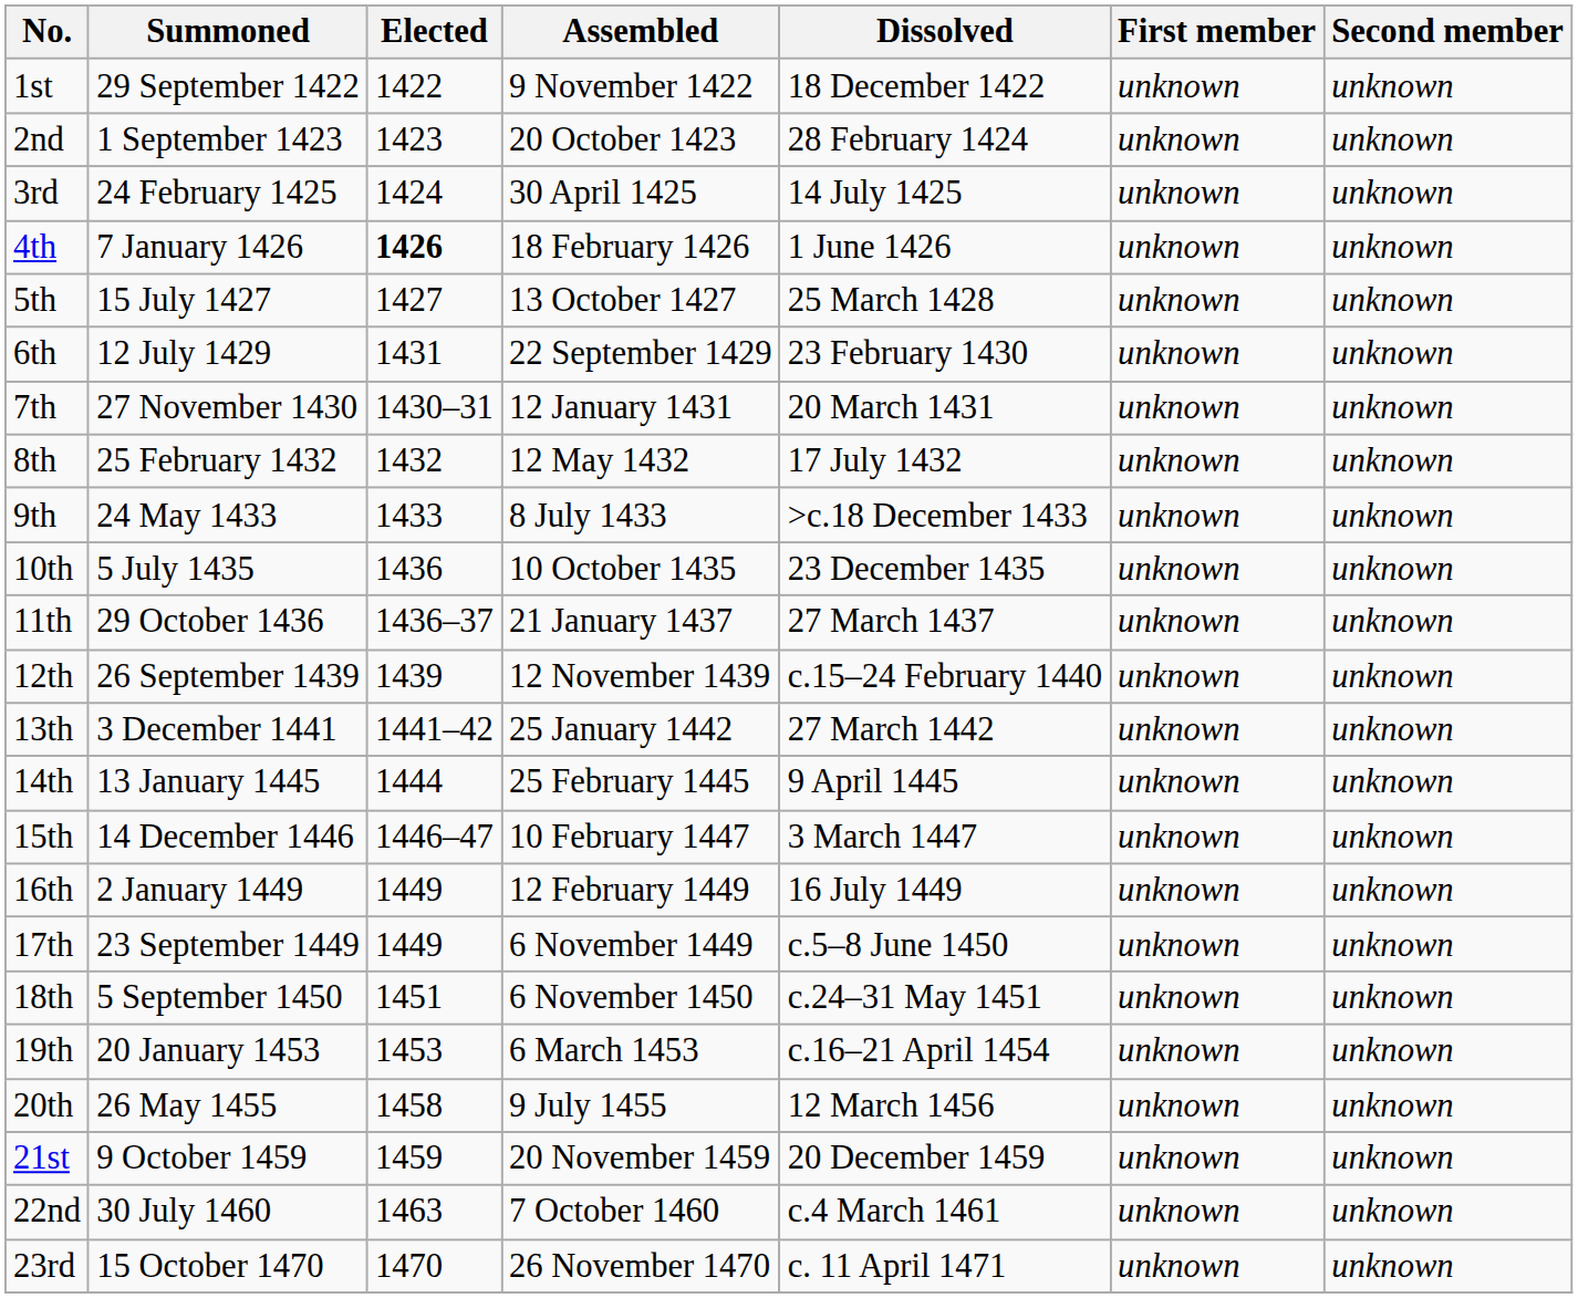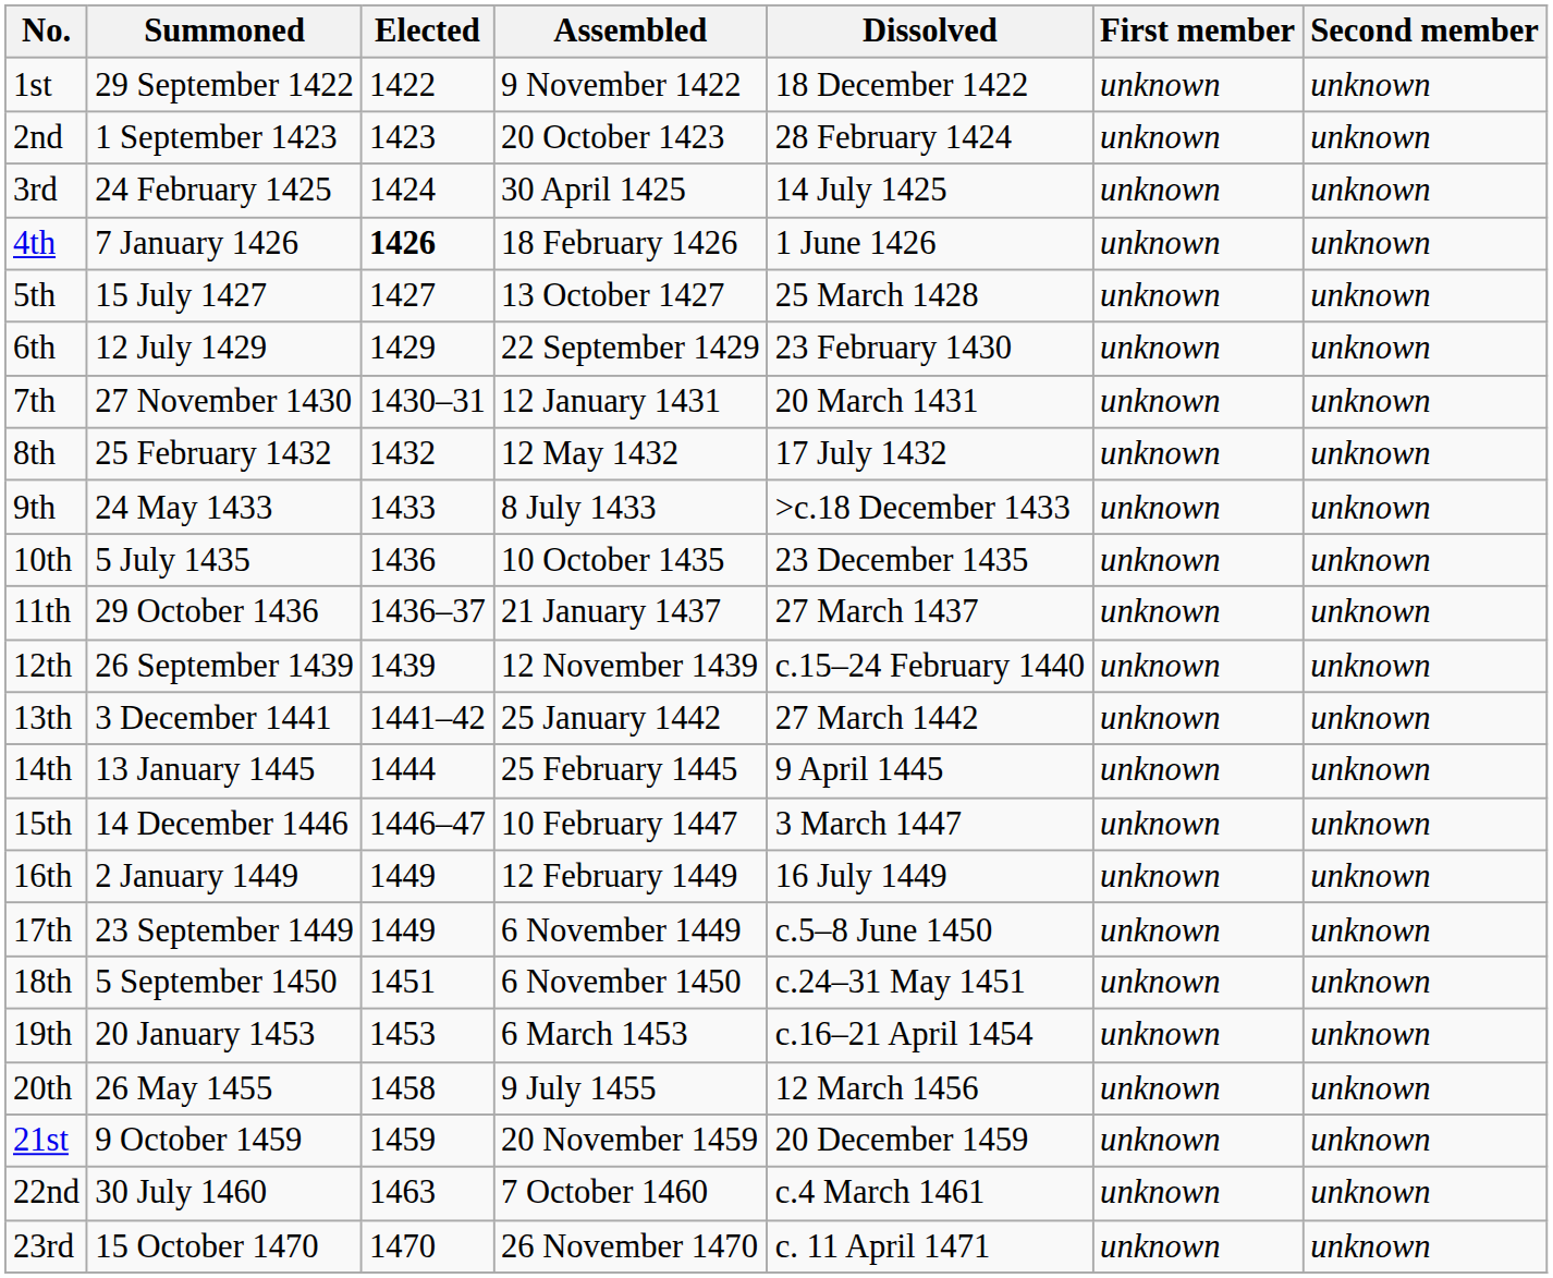6th | Elected: 1431 -> 1429
